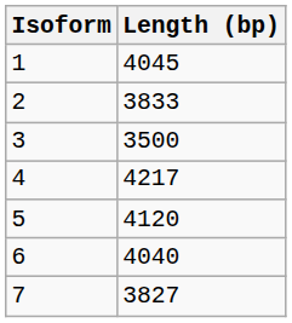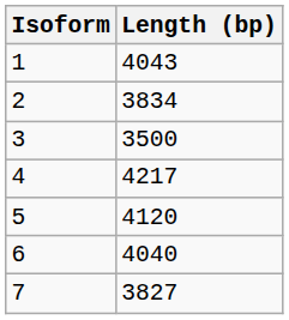1 | Length (bp): 4045 -> 4043
2 | Length (bp): 3833 -> 3834
